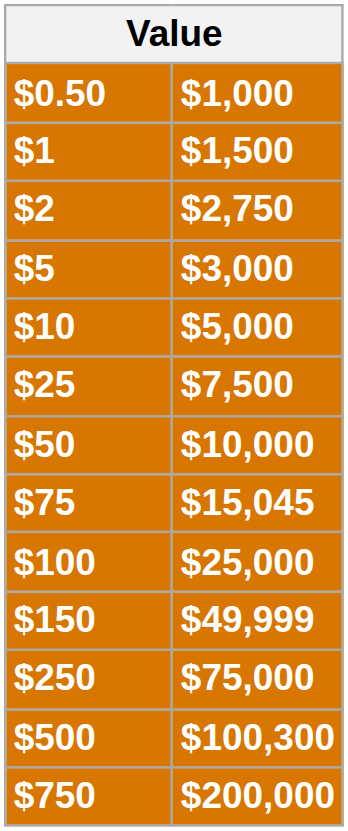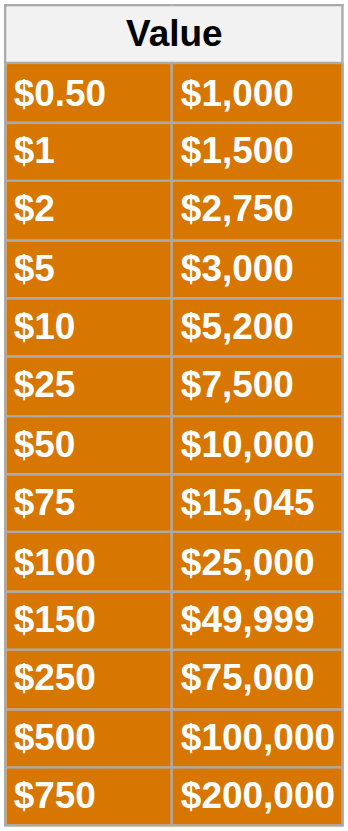$10 | $1,000: $5,000 -> $5,200
$500 | $1,000: $100,300 -> $100,000
